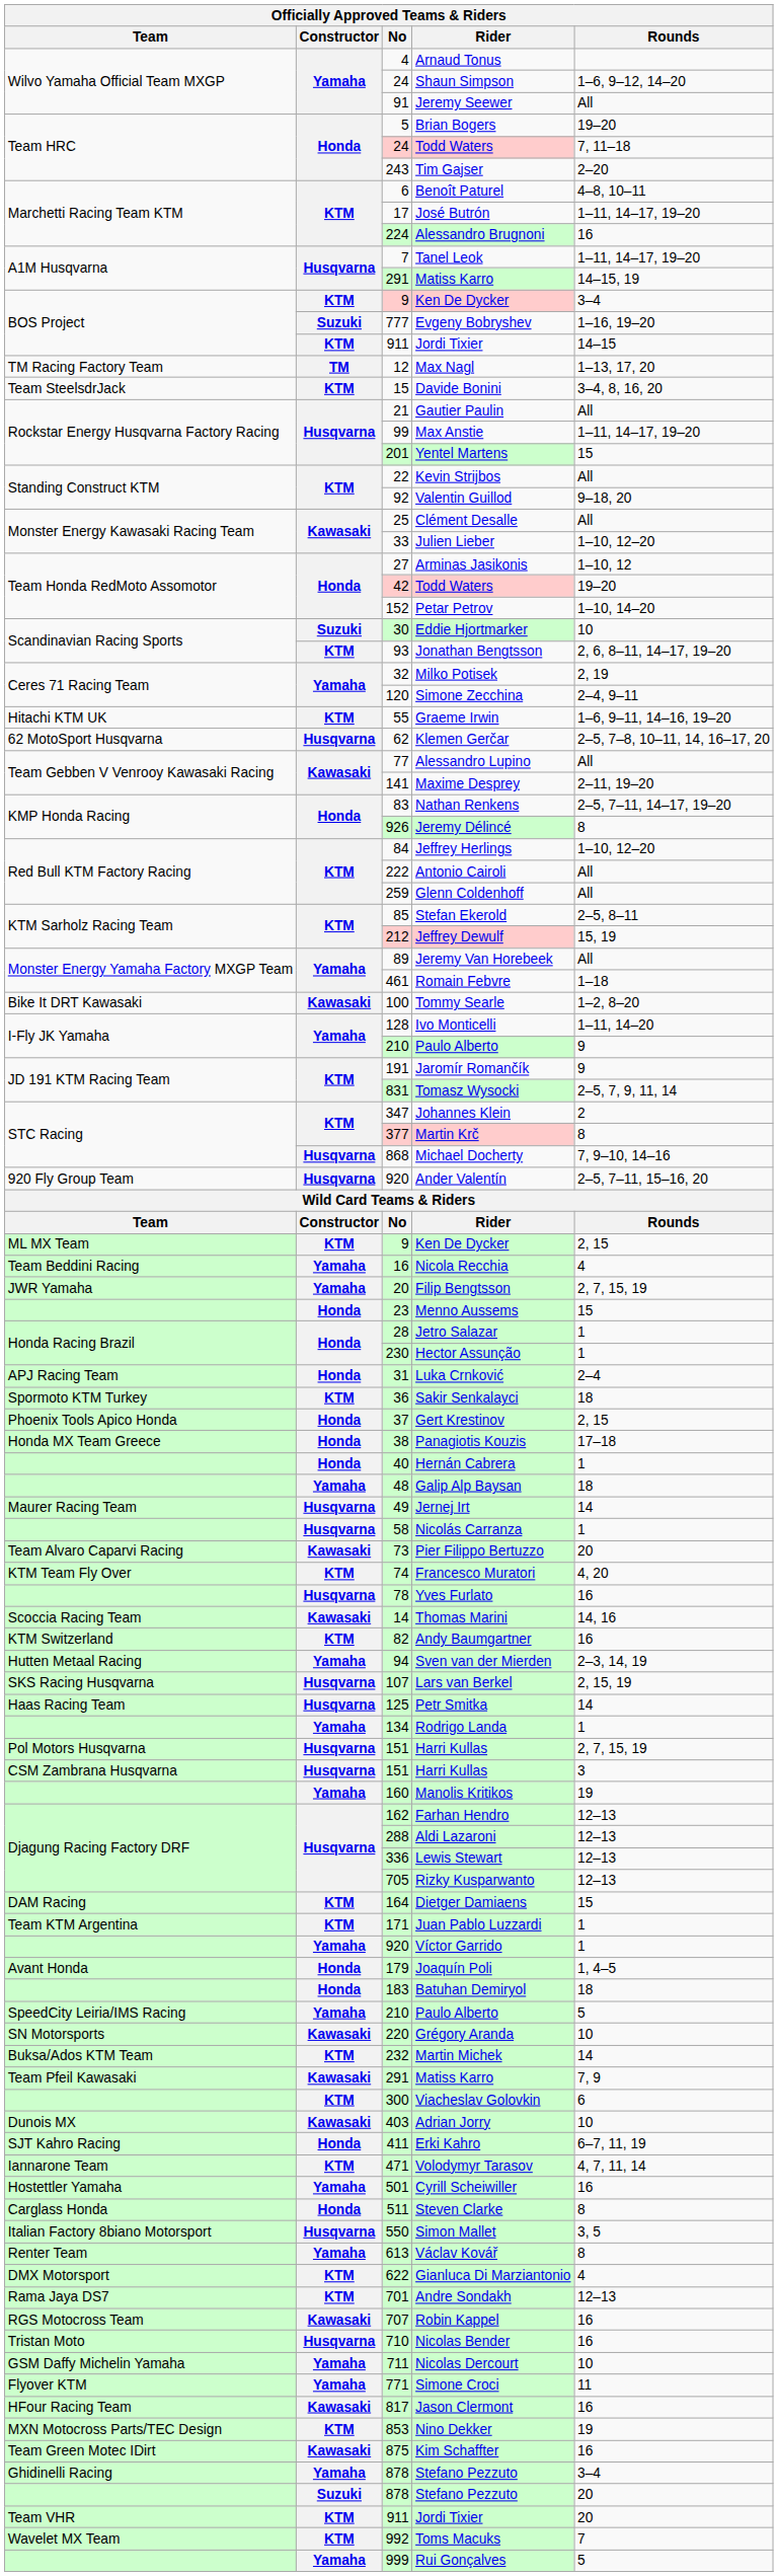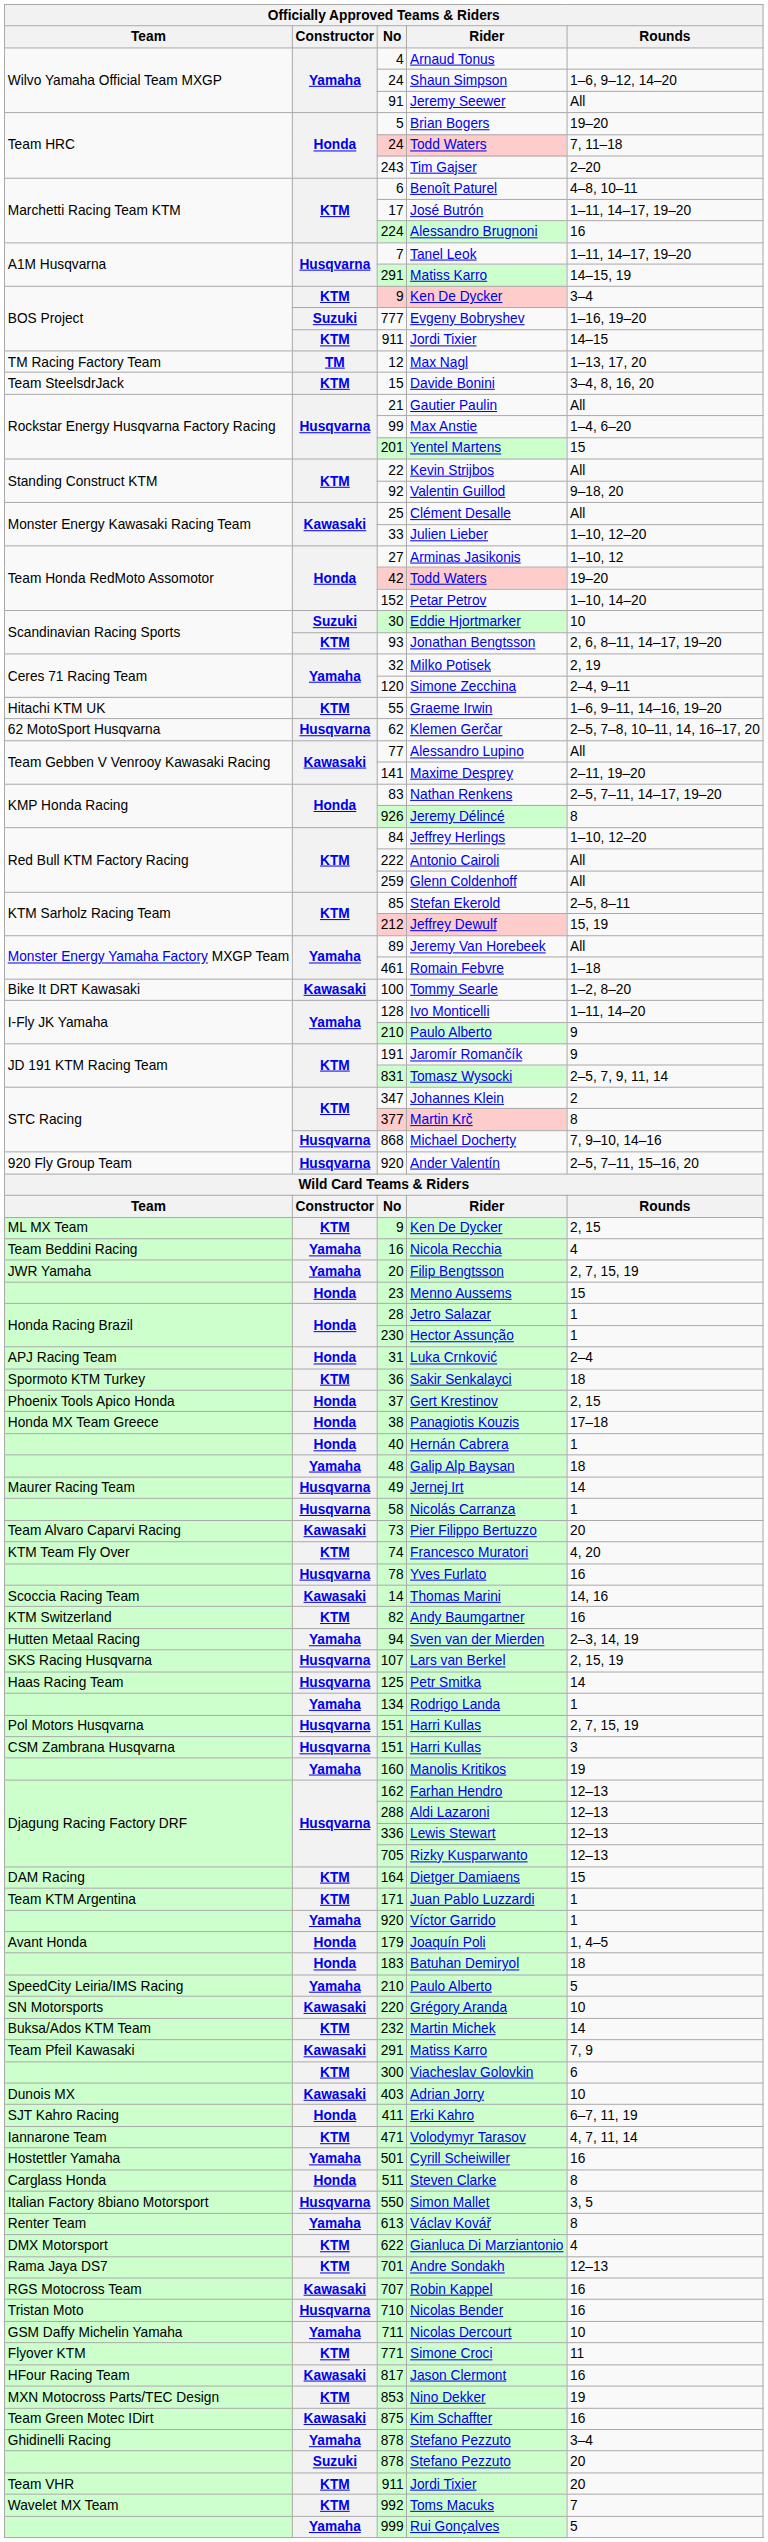Max Anstie | Rounds: 1–11, 14–17, 19–20 -> 1–4, 6–20
Simone Croci | Constructor: Yamaha -> KTM
